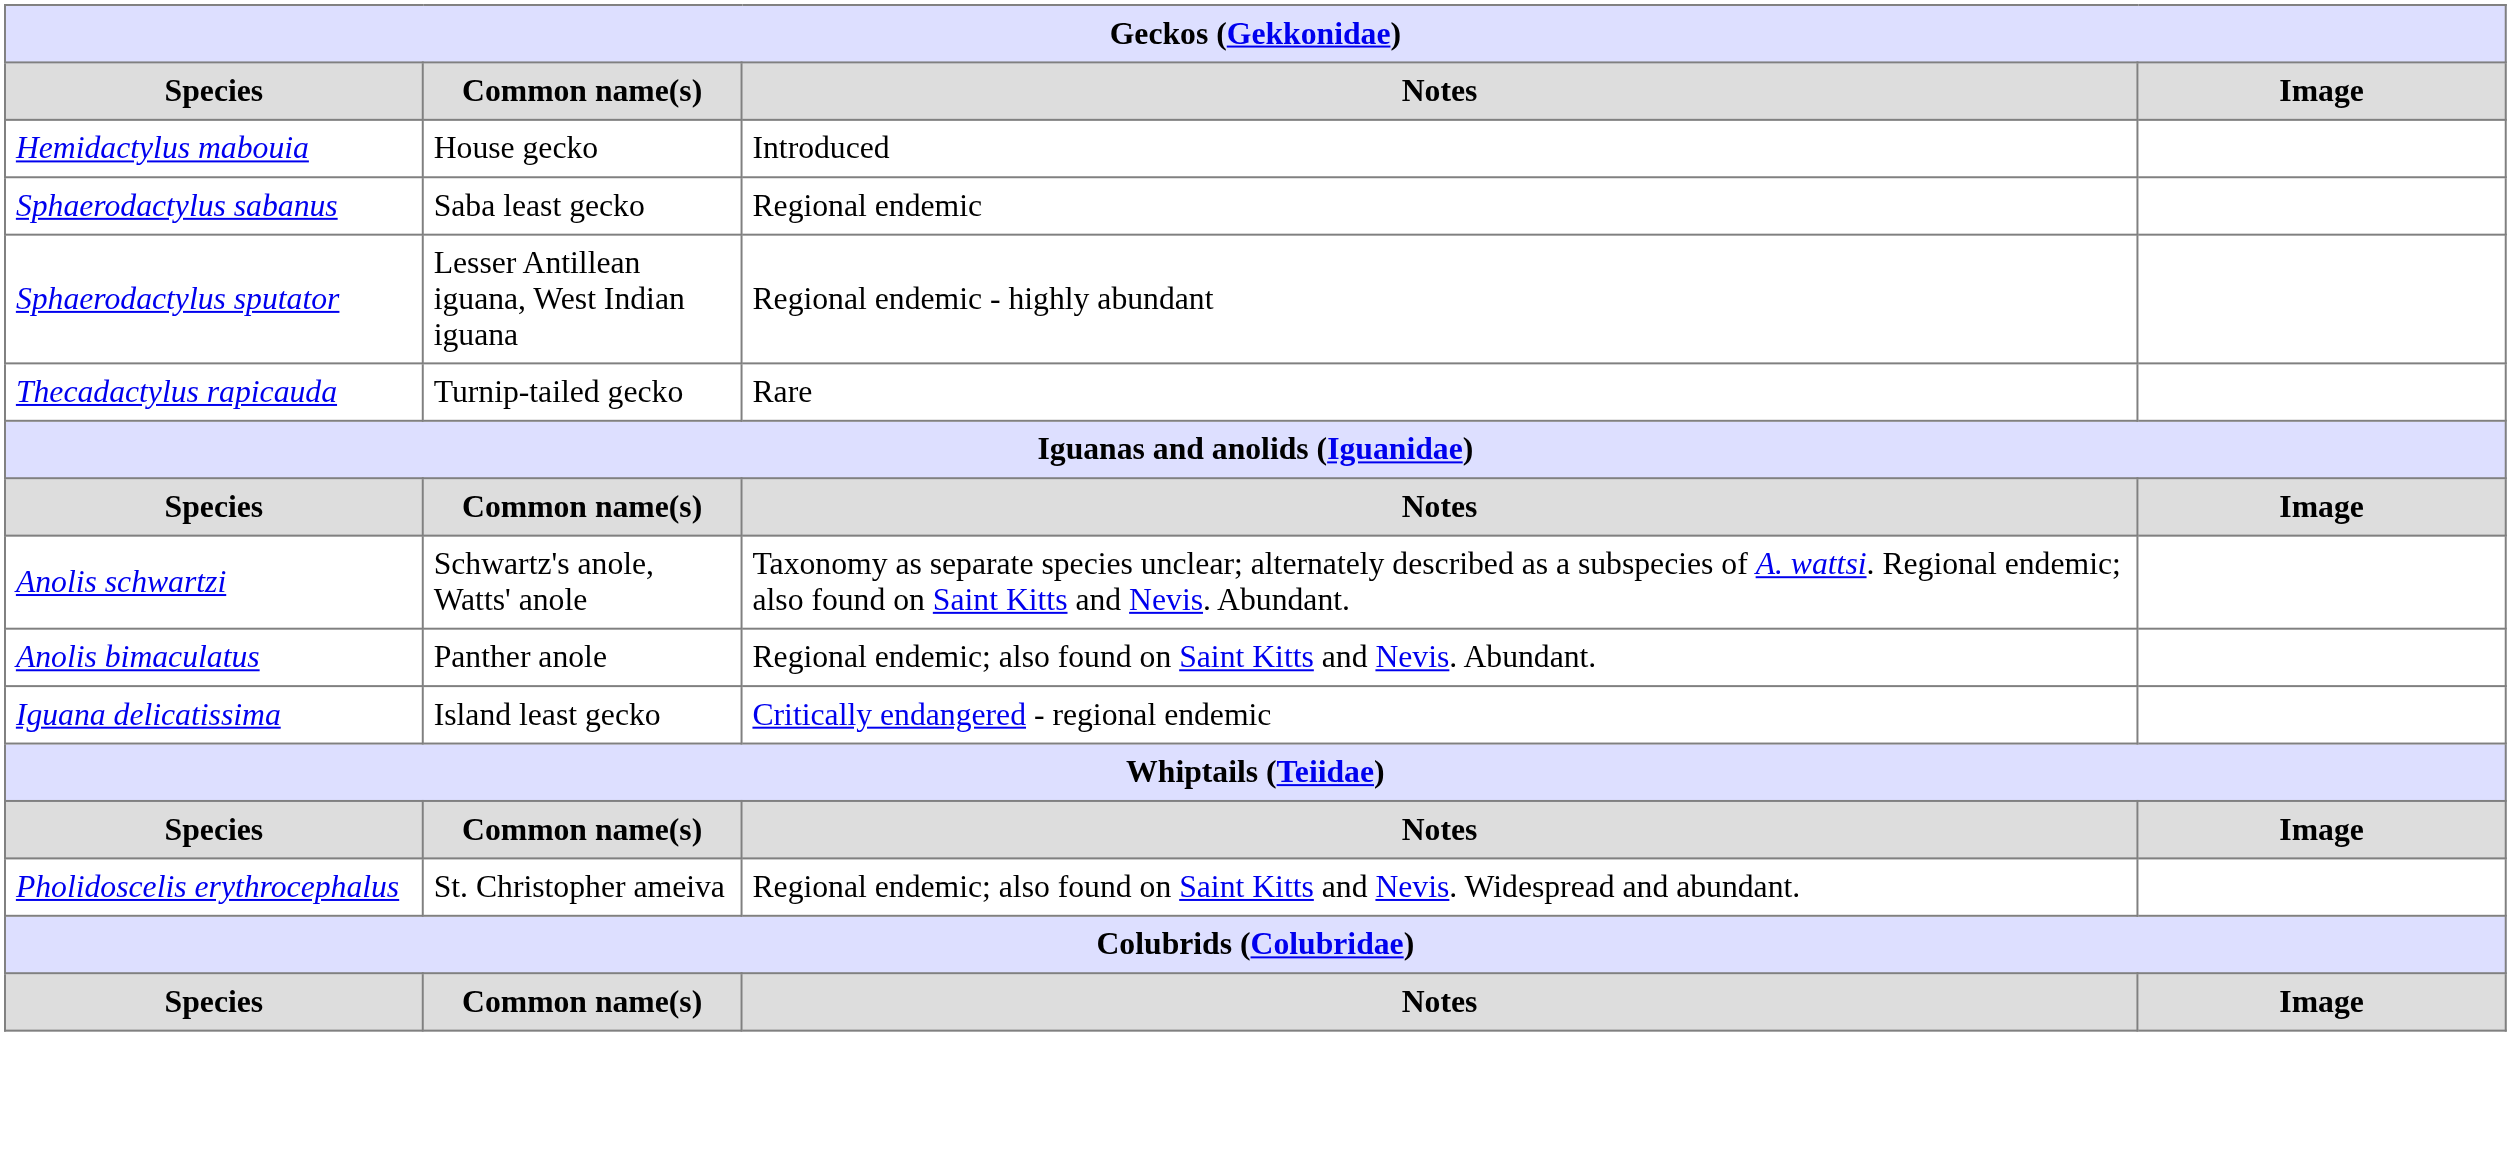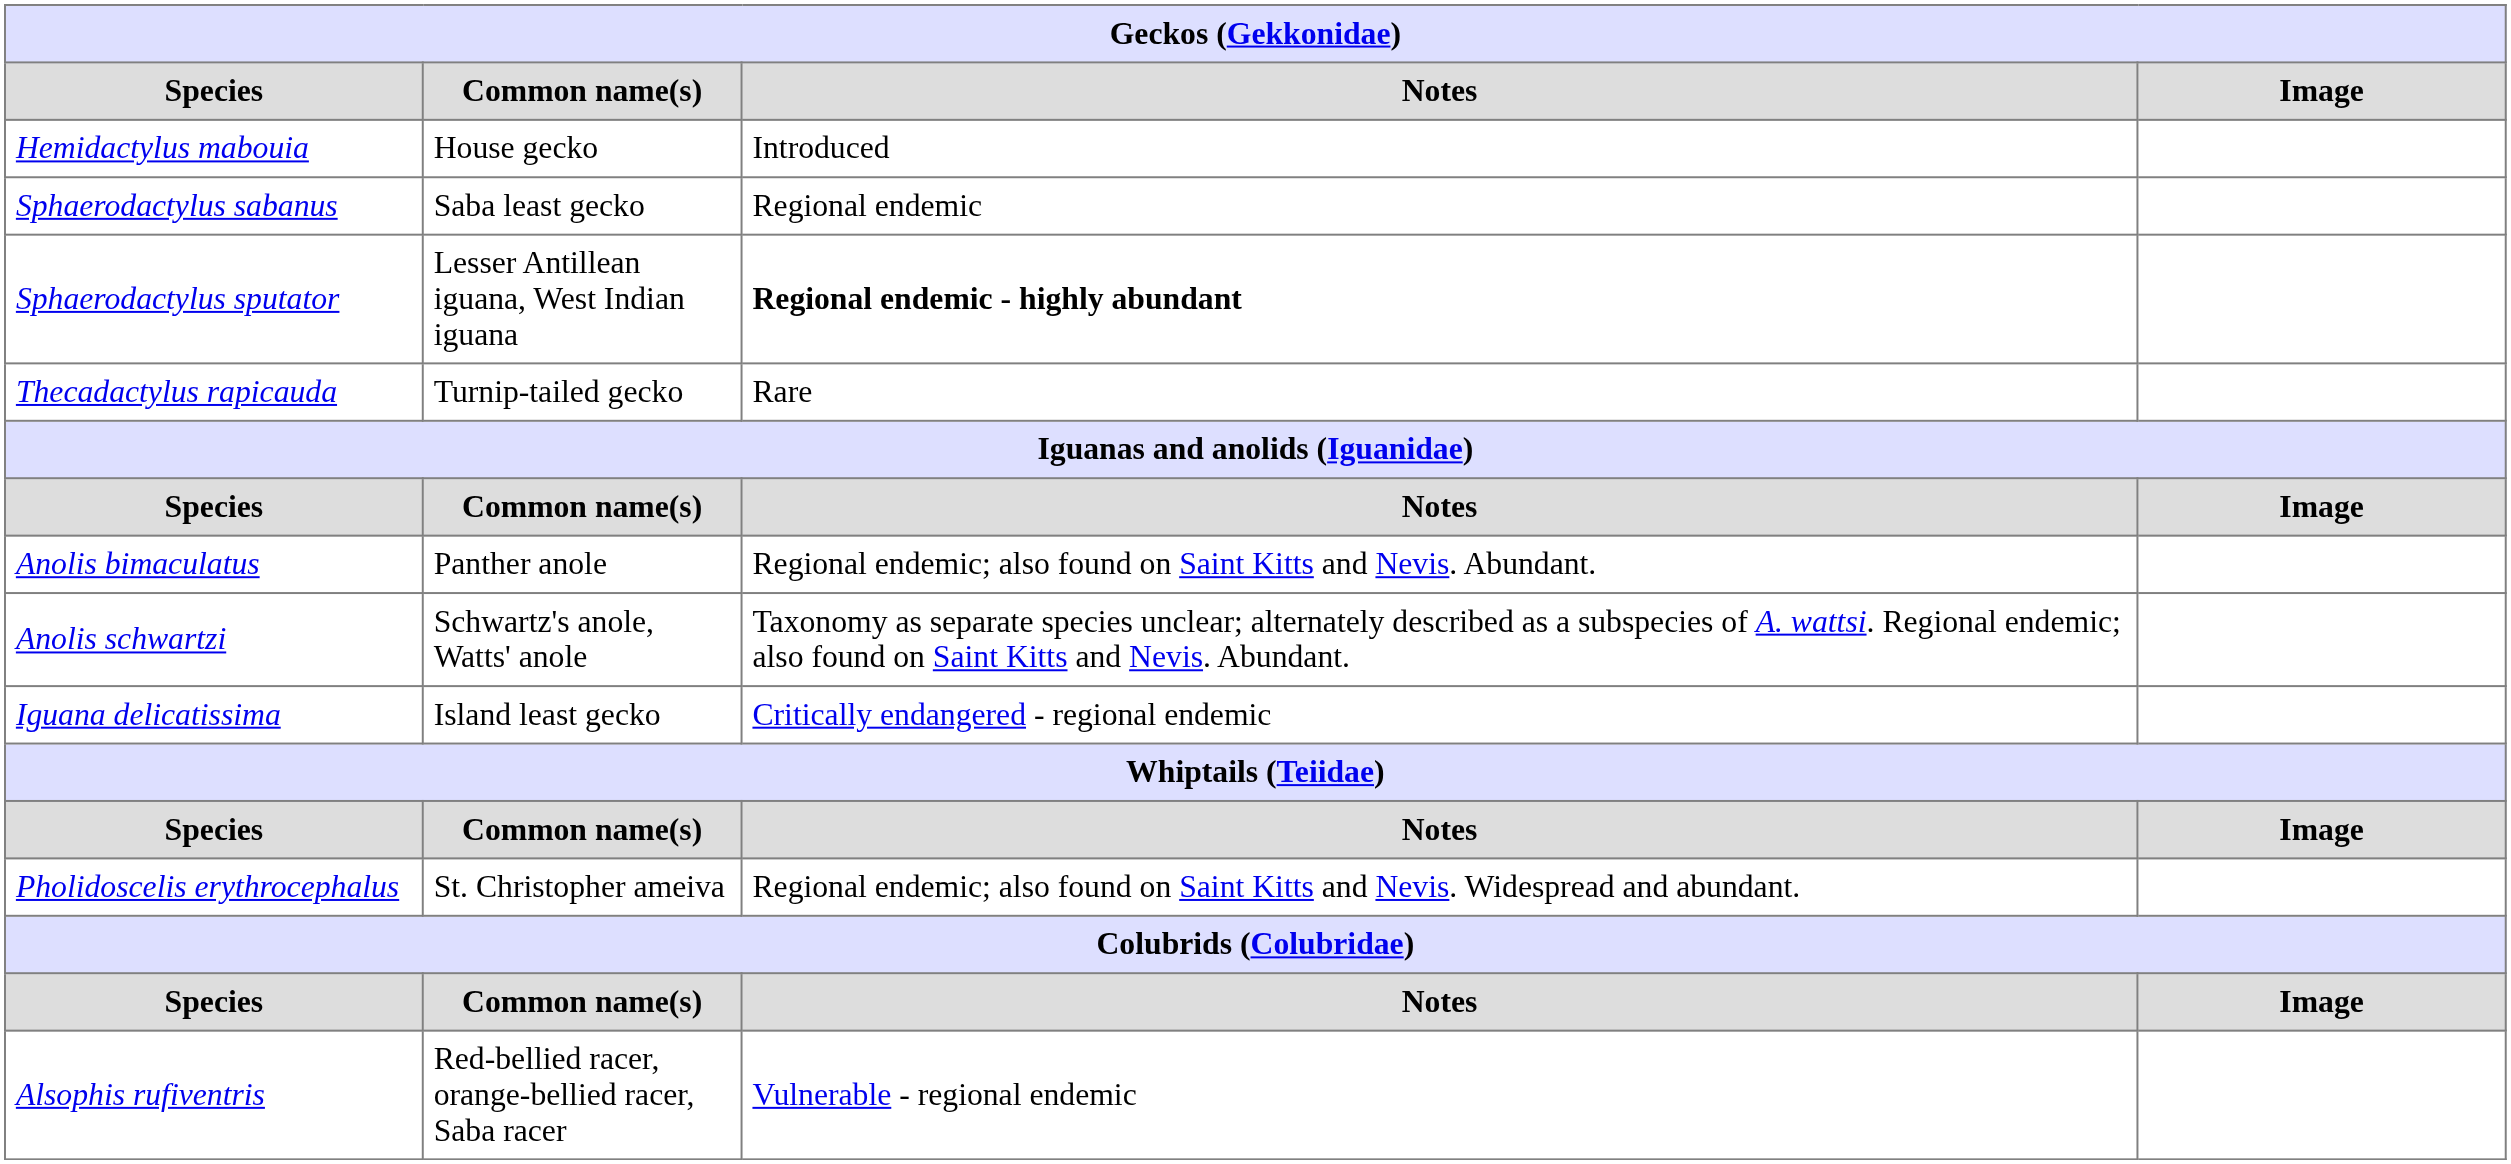Sphaerodactylus sputator | Notes: normal -> bold
rows swapped: Anolis bimaculatus <-> Anolis schwartzi
+ row: Alsophis rufiventris | Red-bellied racer, orange-bellied racer, Saba racer | Vulnerable - regional endemic
